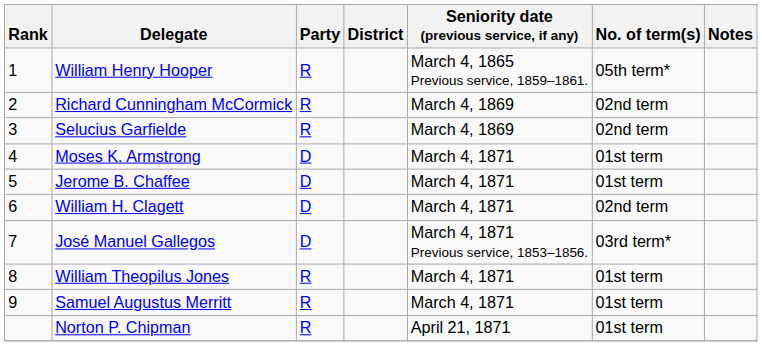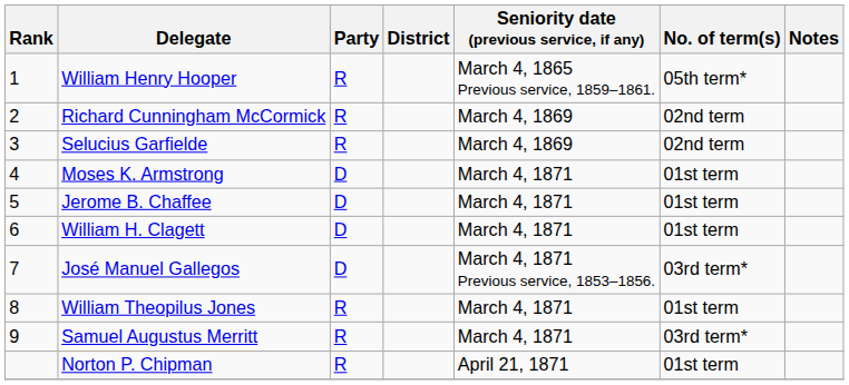William H. Clagett | No. of term(s): 02nd term -> 01st term
Samuel Augustus Merritt | No. of term(s): 01st term -> 03rd term*
